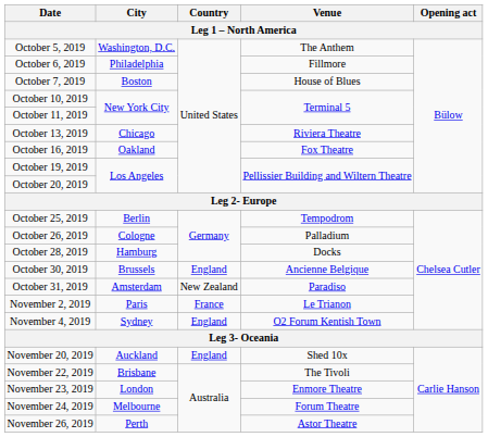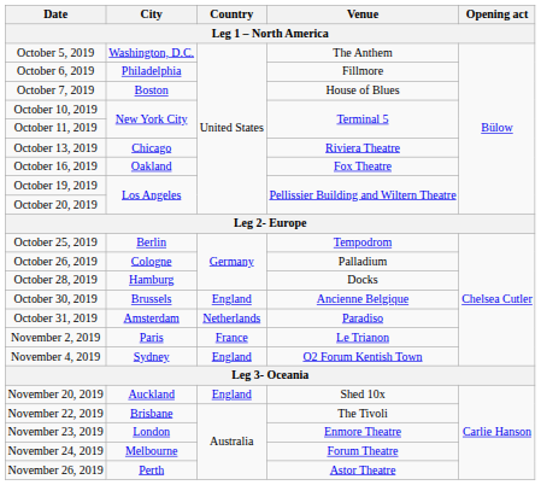October 31, 2019 | Country: New Zealand -> Netherlands
